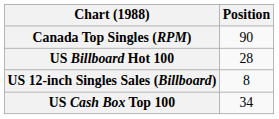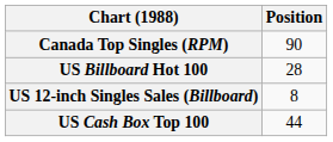US Cash Box Top 100 | Position: 34 -> 44
